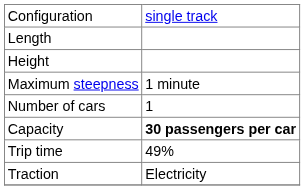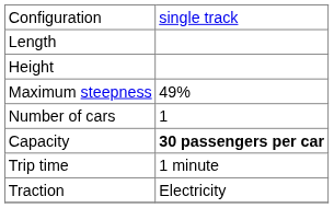Maximum steepness | column 2: 1 minute -> 49%
Trip time | column 2: 49% -> 1 minute
